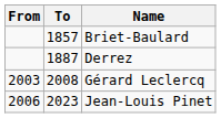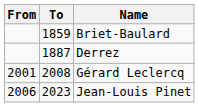Briet-Baulard | To: 1857 -> 1859
Gérard Leclercq | From: 2003 -> 2001
